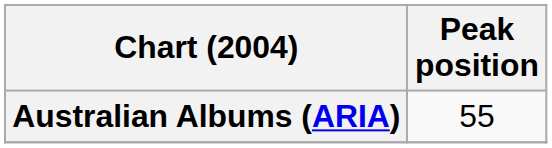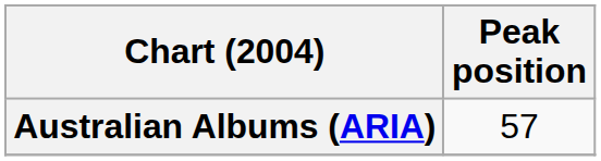Australian Albums (ARIA) | Peak position: 55 -> 57
